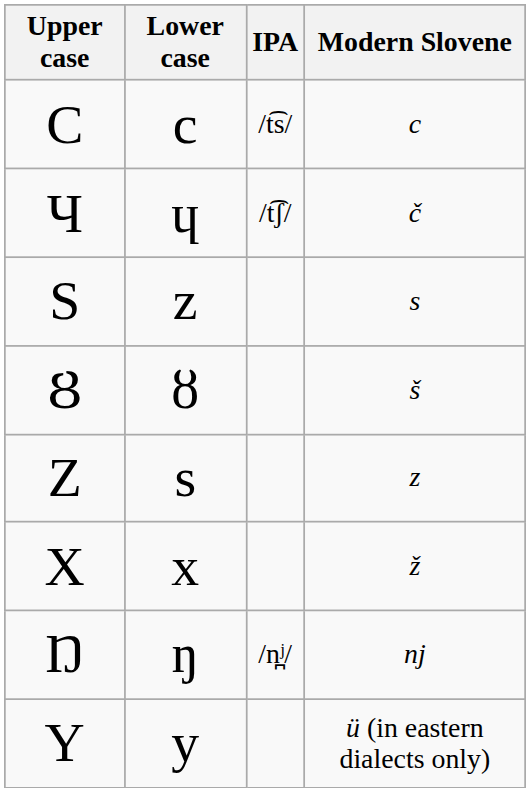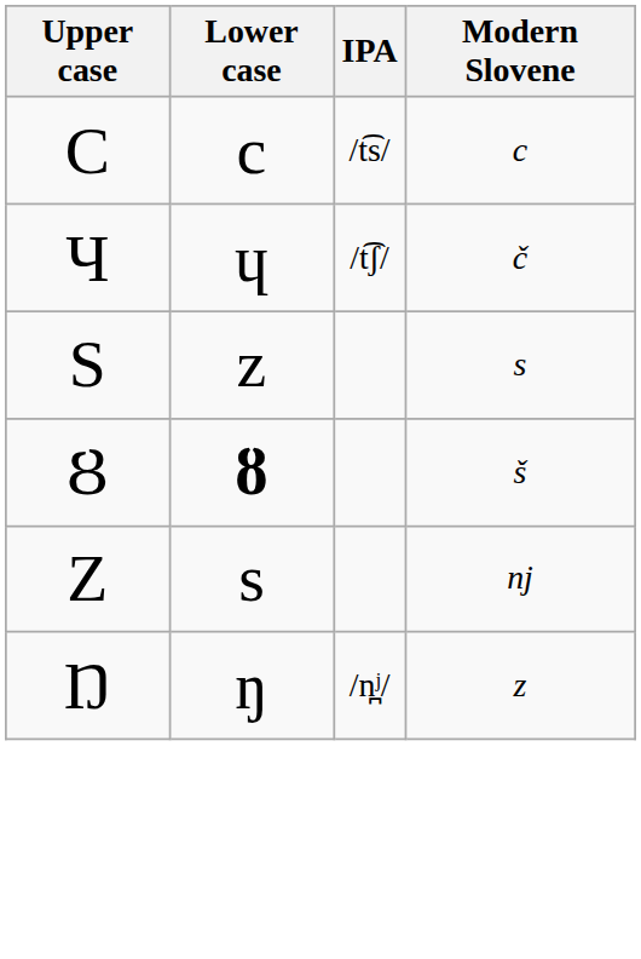Ȣ | Lower case: normal -> bold
Z | Modern Slovene: z -> nj
- row: X | x | ž
Ŋ | Modern Slovene: nj -> z
- row: Y | y | ü (in eastern dialects only)
